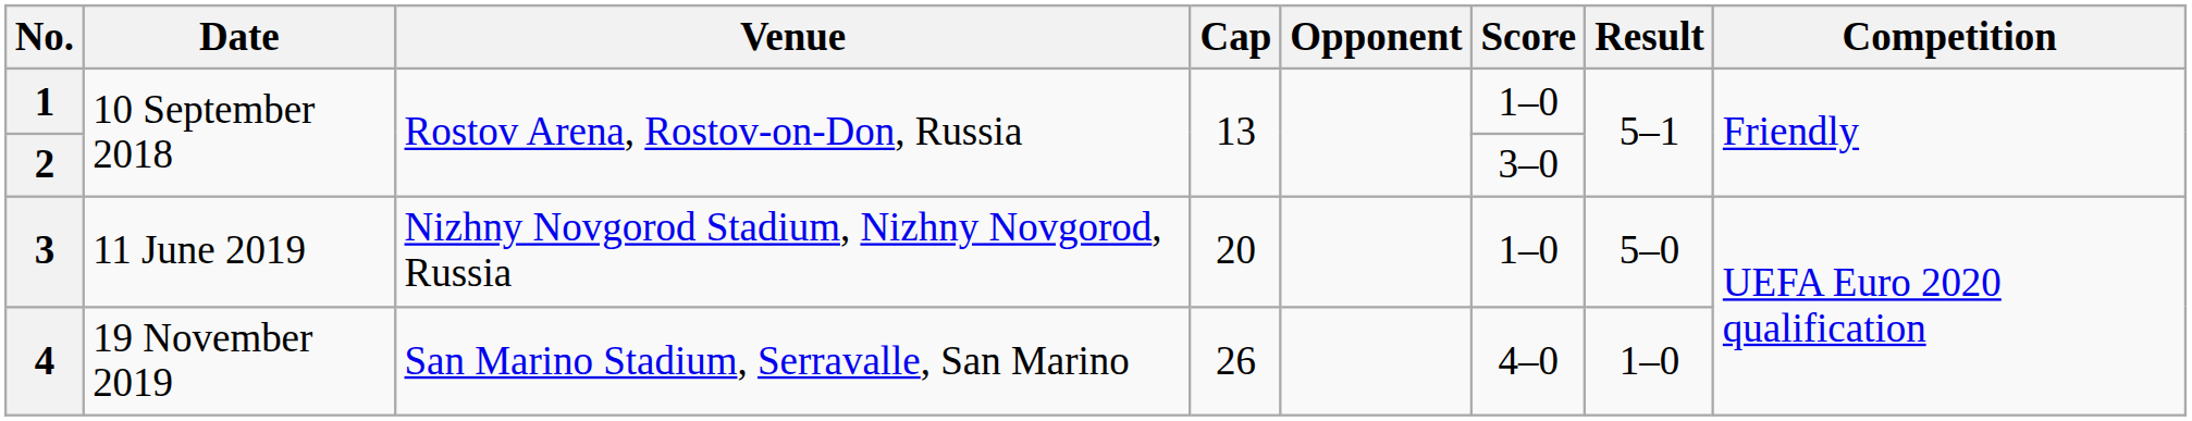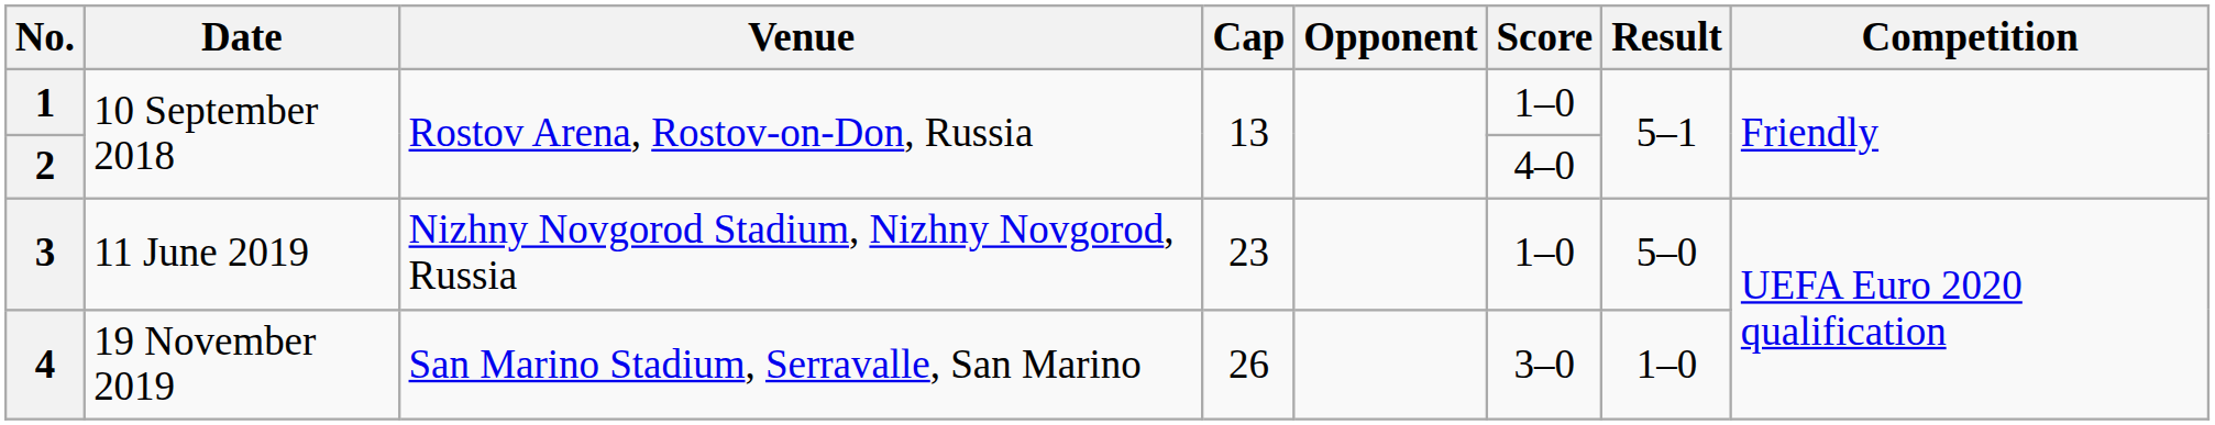2 | Score: 3–0 -> 4–0
3 | Cap: 20 -> 23
4 | Score: 4–0 -> 3–0
